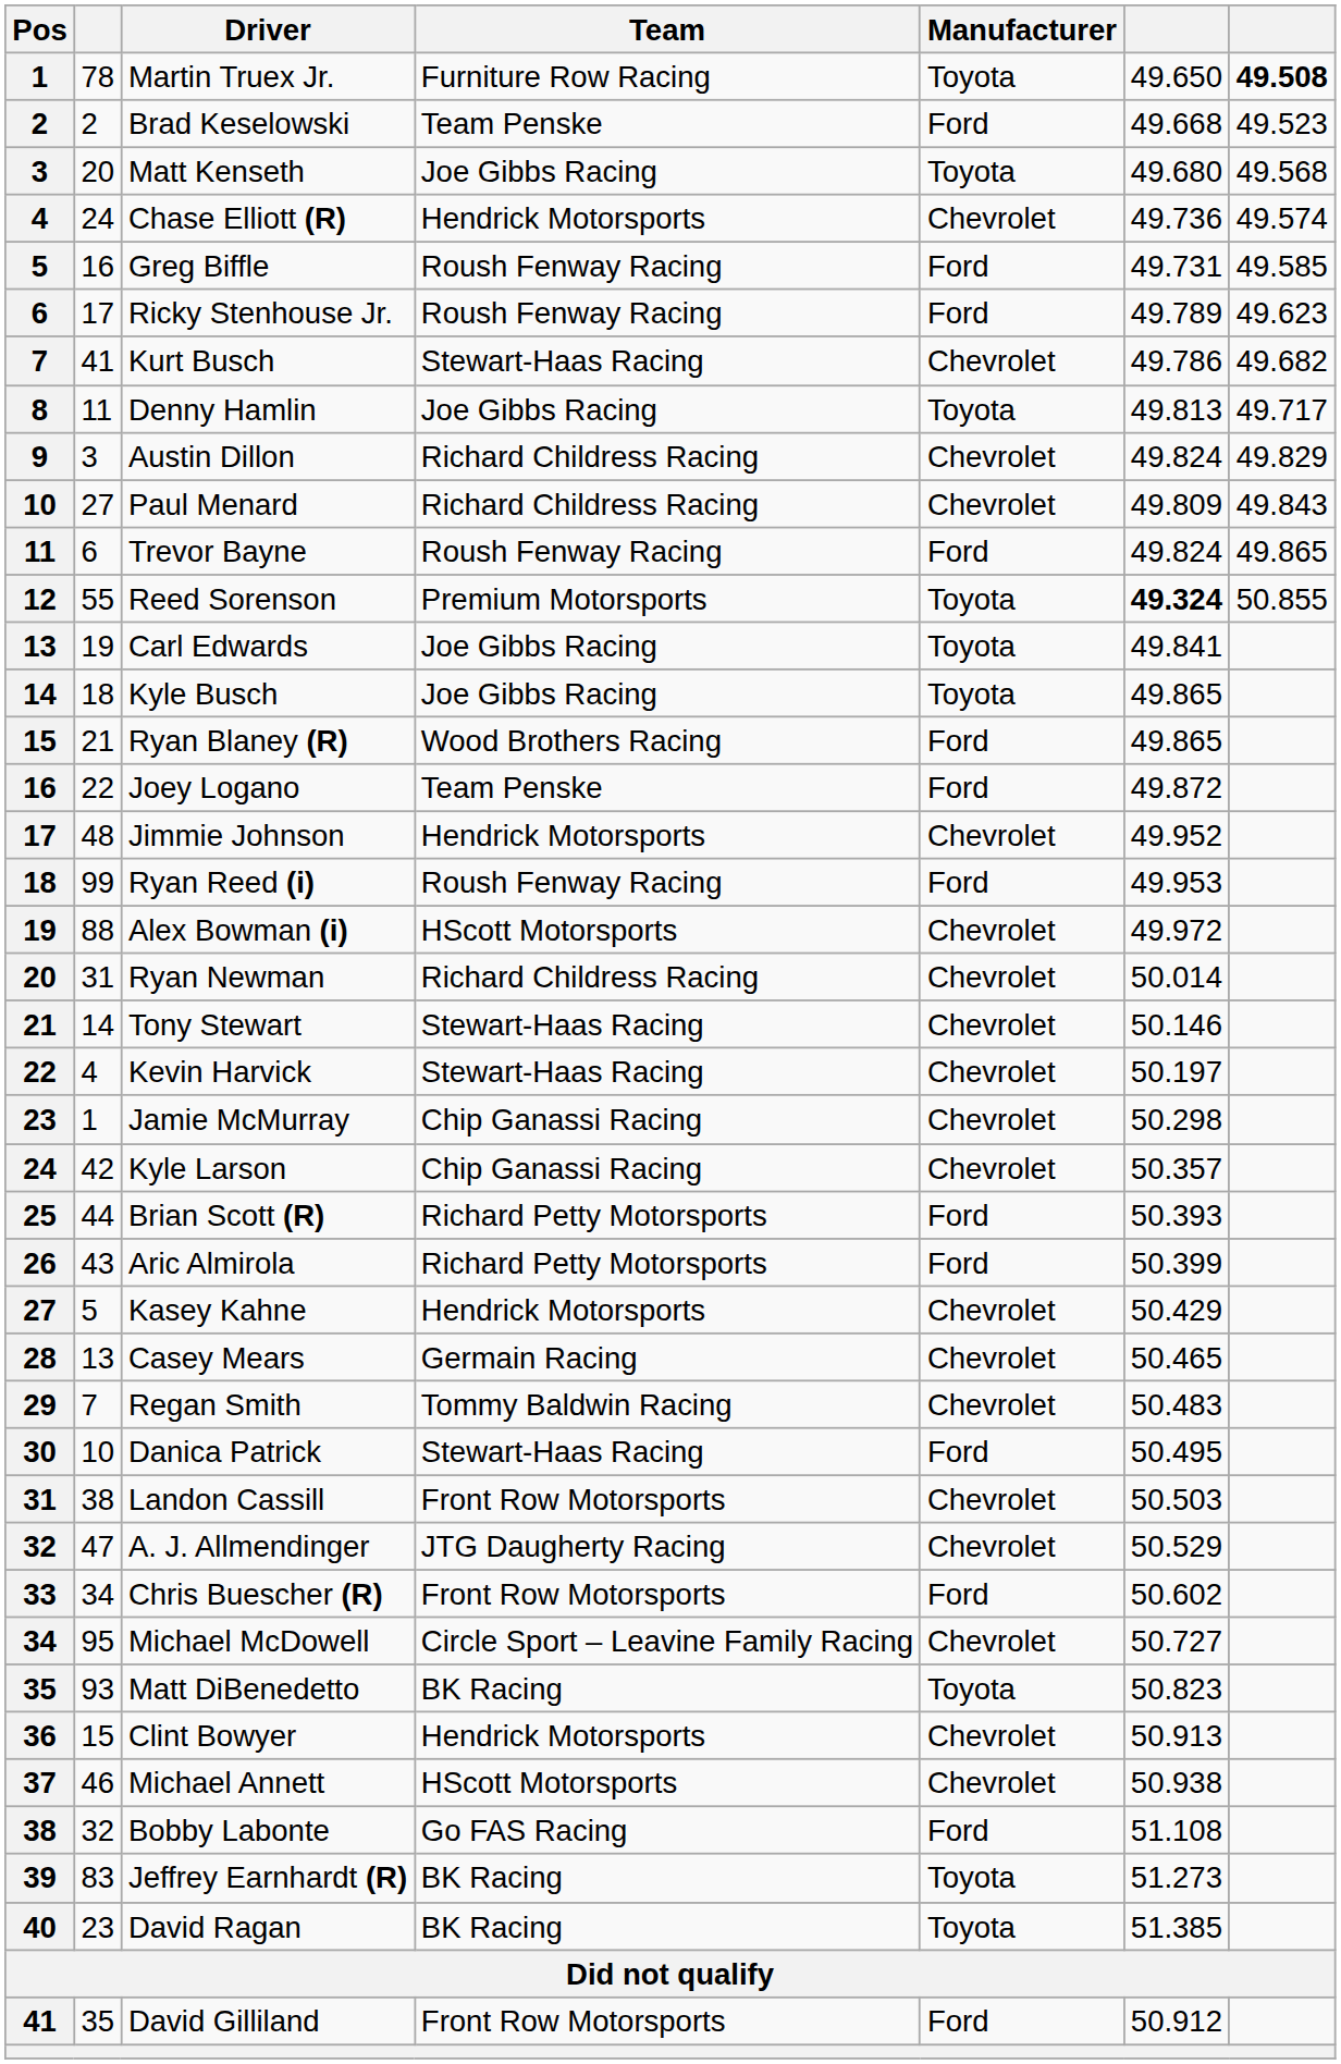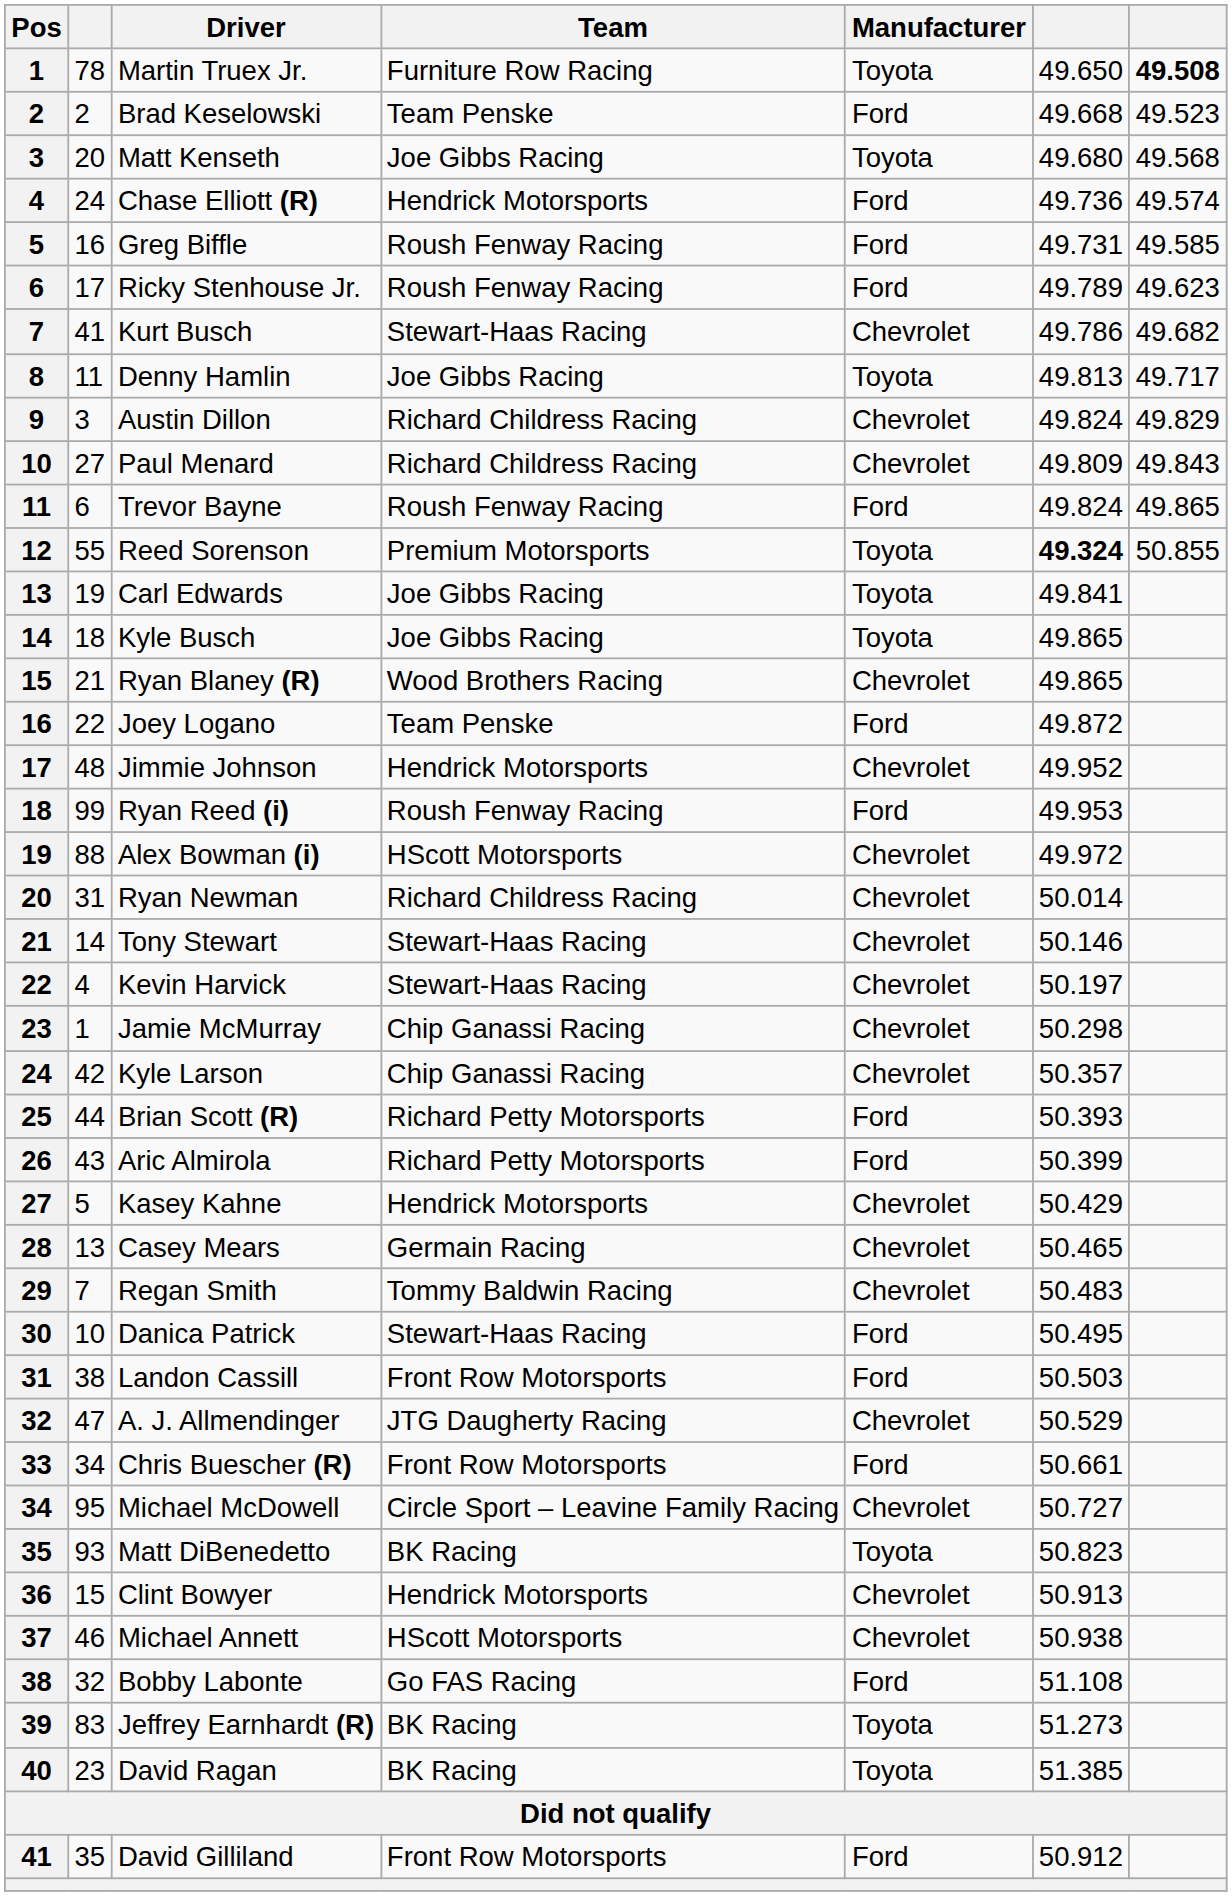Chase Elliott (R) | Manufacturer: Chevrolet -> Ford
Ryan Blaney (R) | Manufacturer: Ford -> Chevrolet
Landon Cassill | Manufacturer: Chevrolet -> Ford
Chris Buescher (R) | column 6: 50.602 -> 50.661
